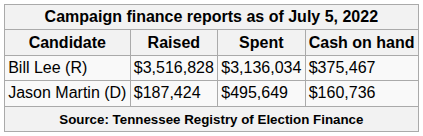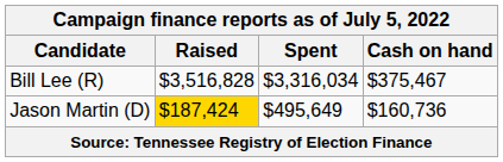Bill Lee (R) | Spent: $3,136,034 -> $3,316,034
Jason Martin (D) | Raised: no background -> gold background
